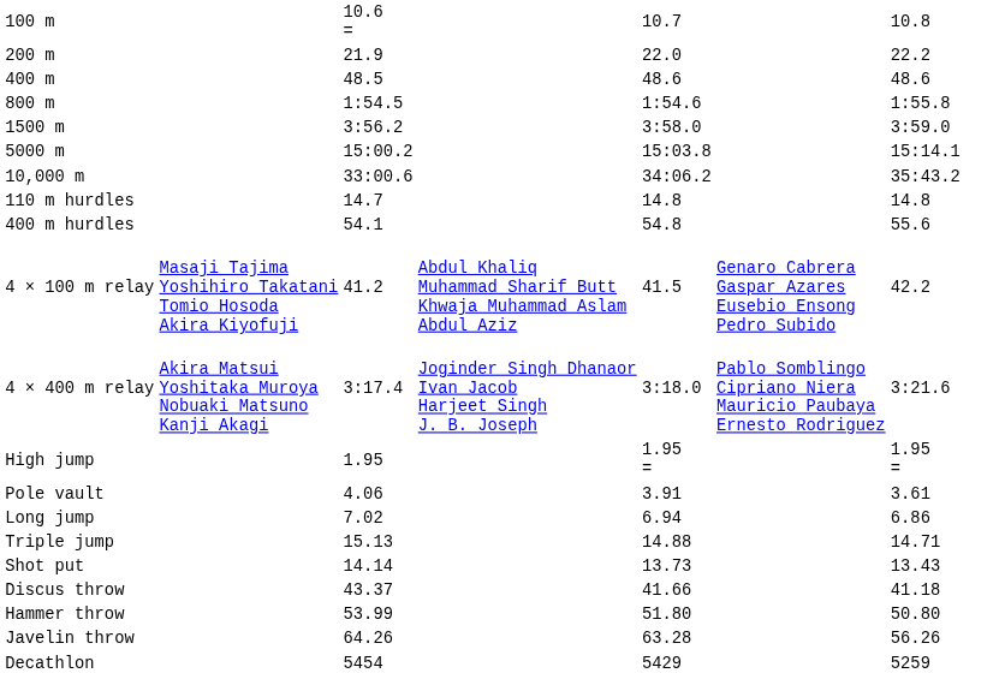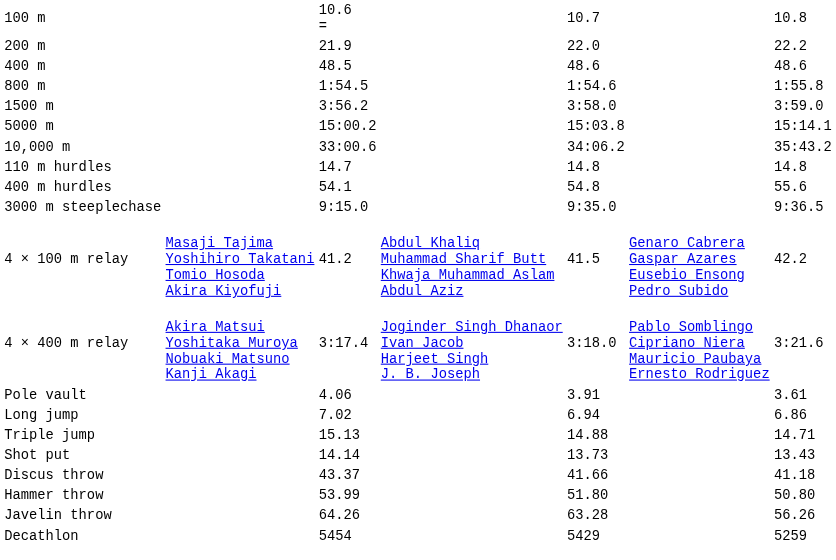+ row: 3000 m steeplechase | 9:15.0 | 9:35.0 | 9:36.5
- row: High jump | 1.95 | 1.95 = | 1.95 =
